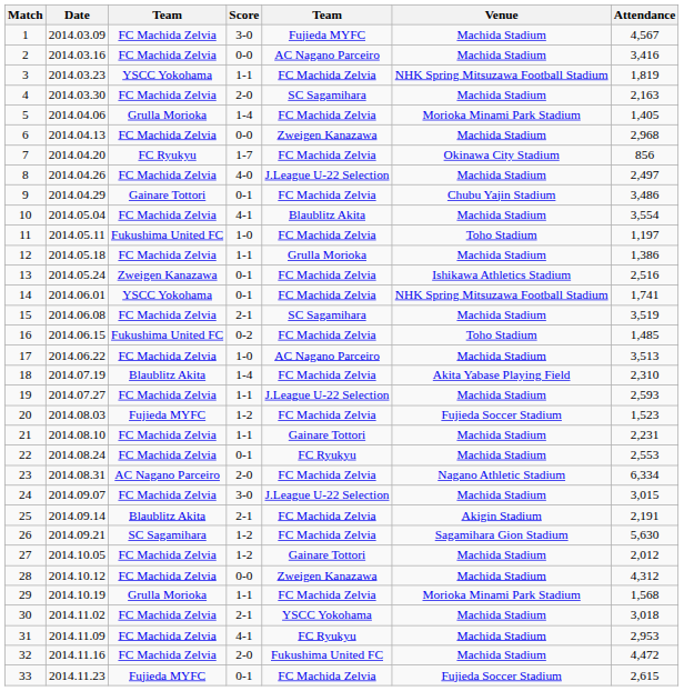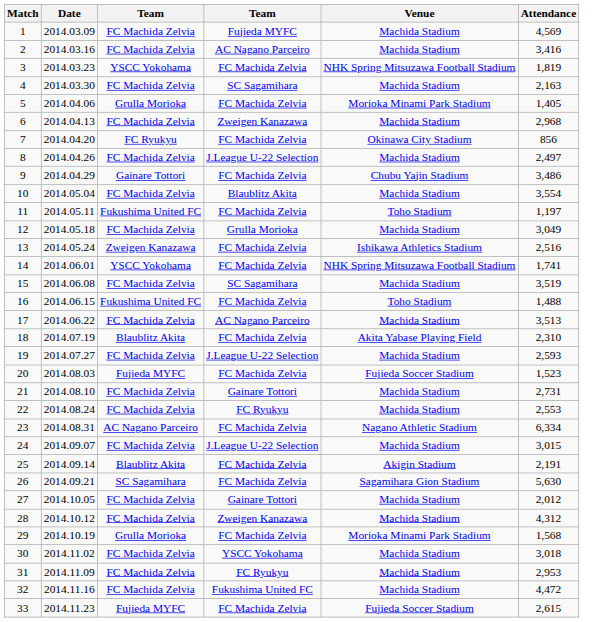- column: Score | 3-0 | 0-0 | 1-1 | 2-0 | 1-4 | 0-0 | 1-7 | 4-0 | 0-1 | 4-1 | 1-0 | 1-1 | 0-1 | 0-1 | 2-1 | 0-2 | 1-0 | 1-4 | 1-1 | 1-2 | 1-1 | 0-1 | 2-0 | 3-0 | 2-1 | 1-2 | 1-2 | 0-0 | 1-1 | 2-1 | 4-1 | 2-0 | 0-1
1 | Attendance: 4,567 -> 4,569
12 | Attendance: 1,386 -> 3,049
16 | Attendance: 1,485 -> 1,488
21 | Attendance: 2,231 -> 2,731
